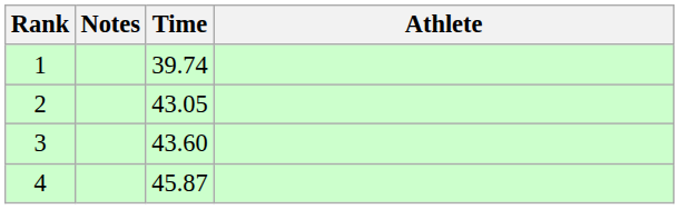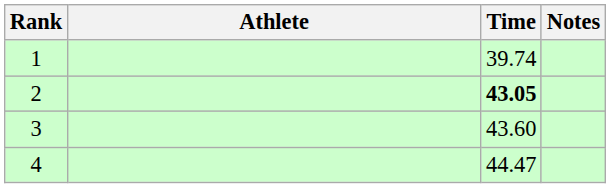columns swapped: Athlete <-> Notes
2 | Time: normal -> bold
4 | Time: 45.87 -> 44.47
